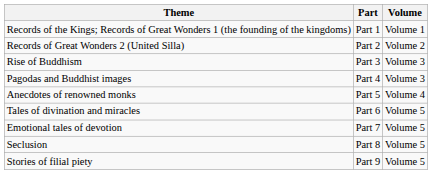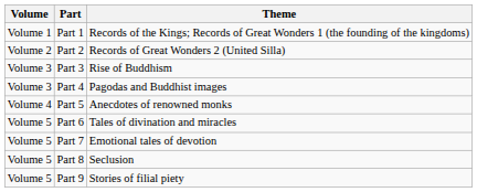columns swapped: Volume <-> Theme
